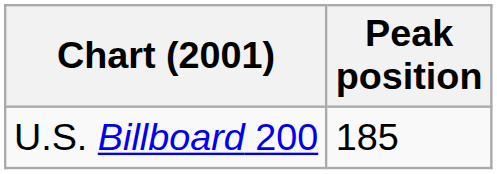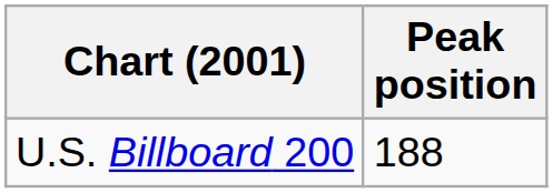U.S. Billboard 200 | Peak position: 185 -> 188
